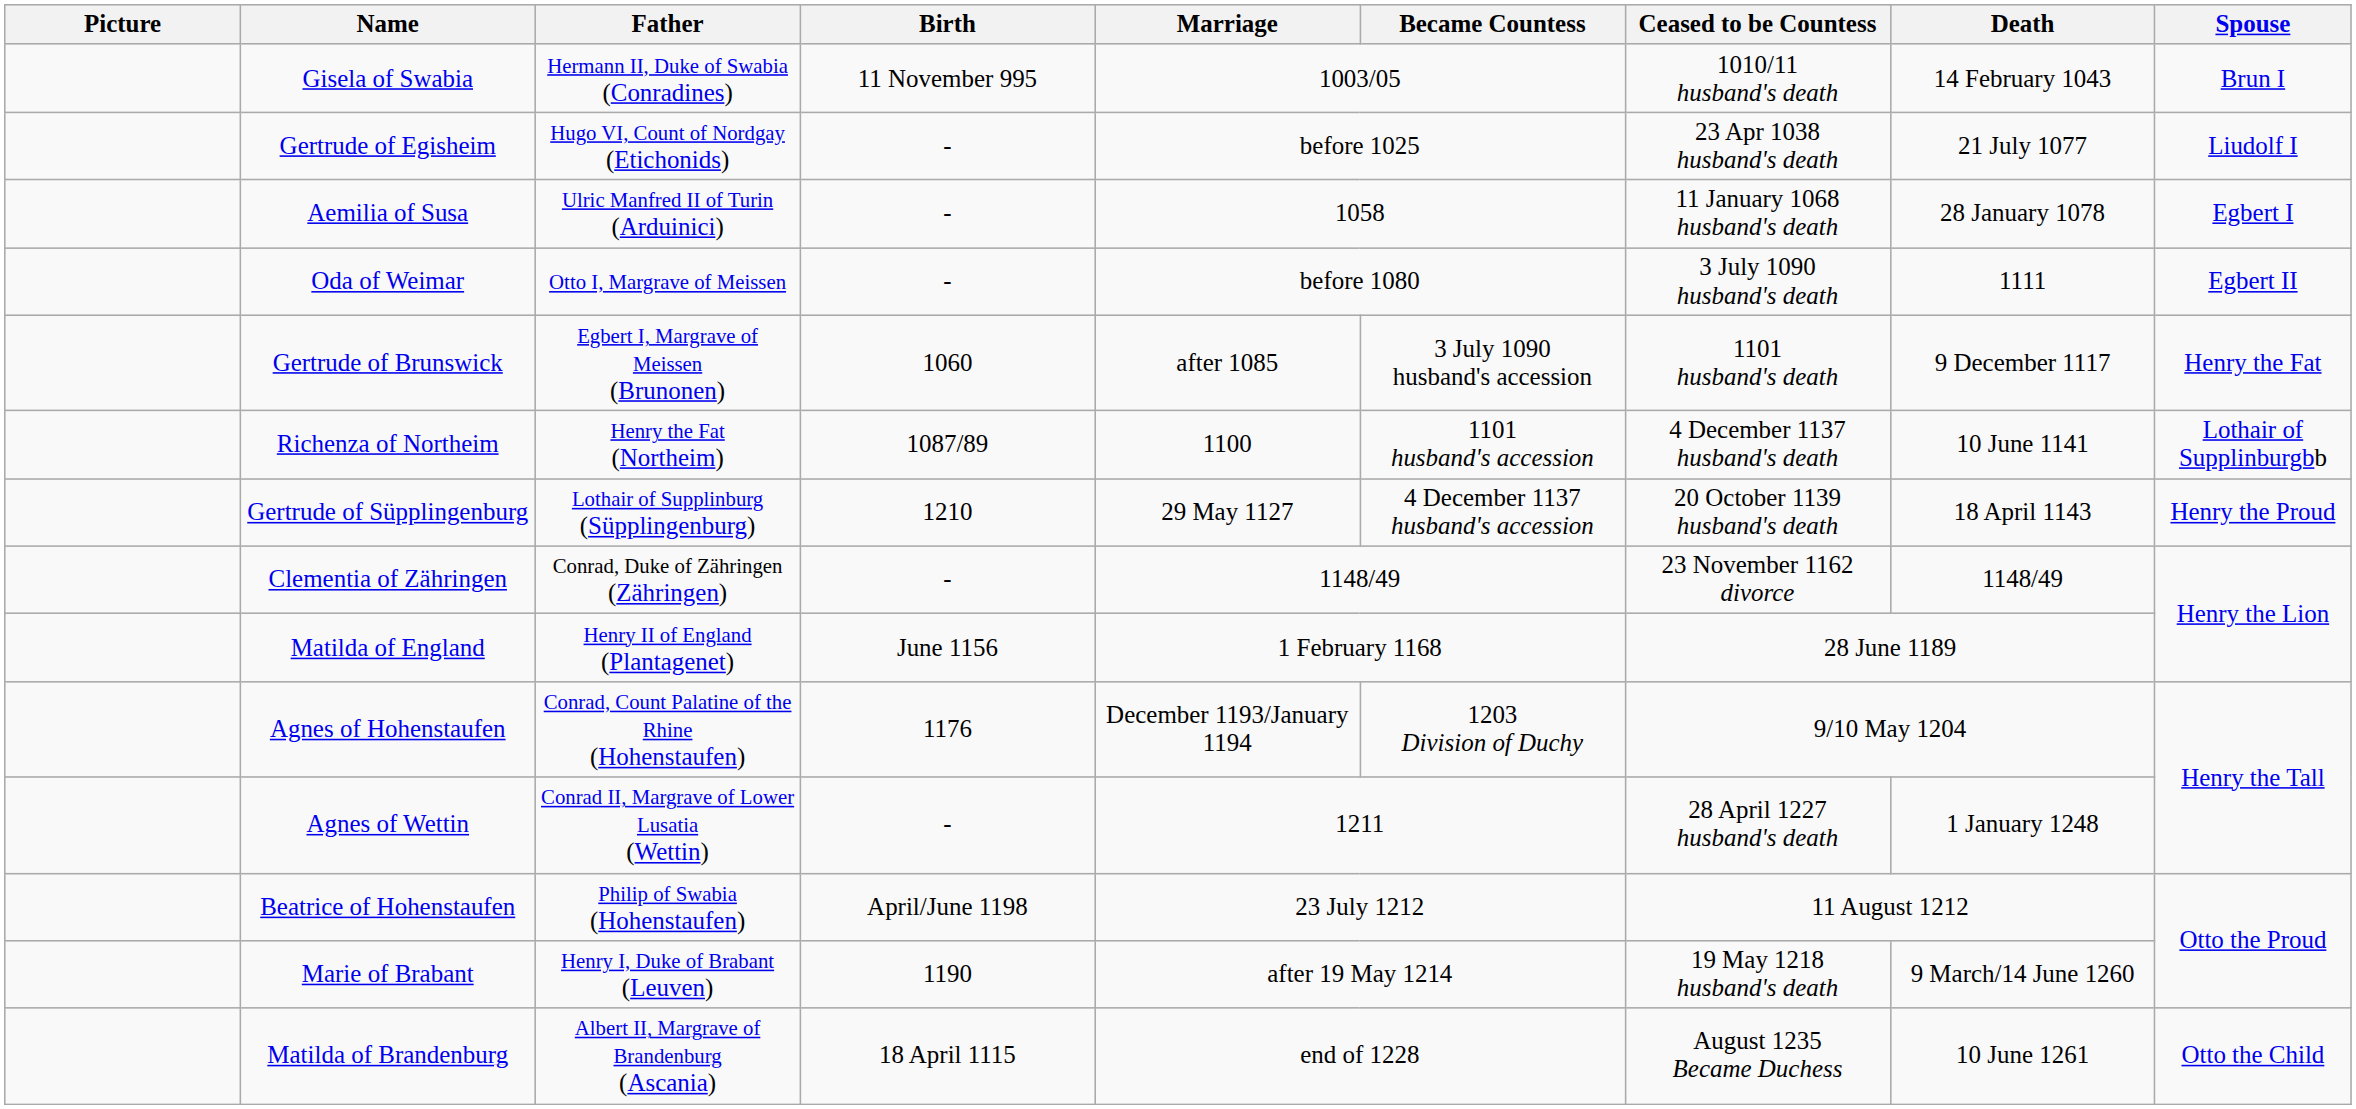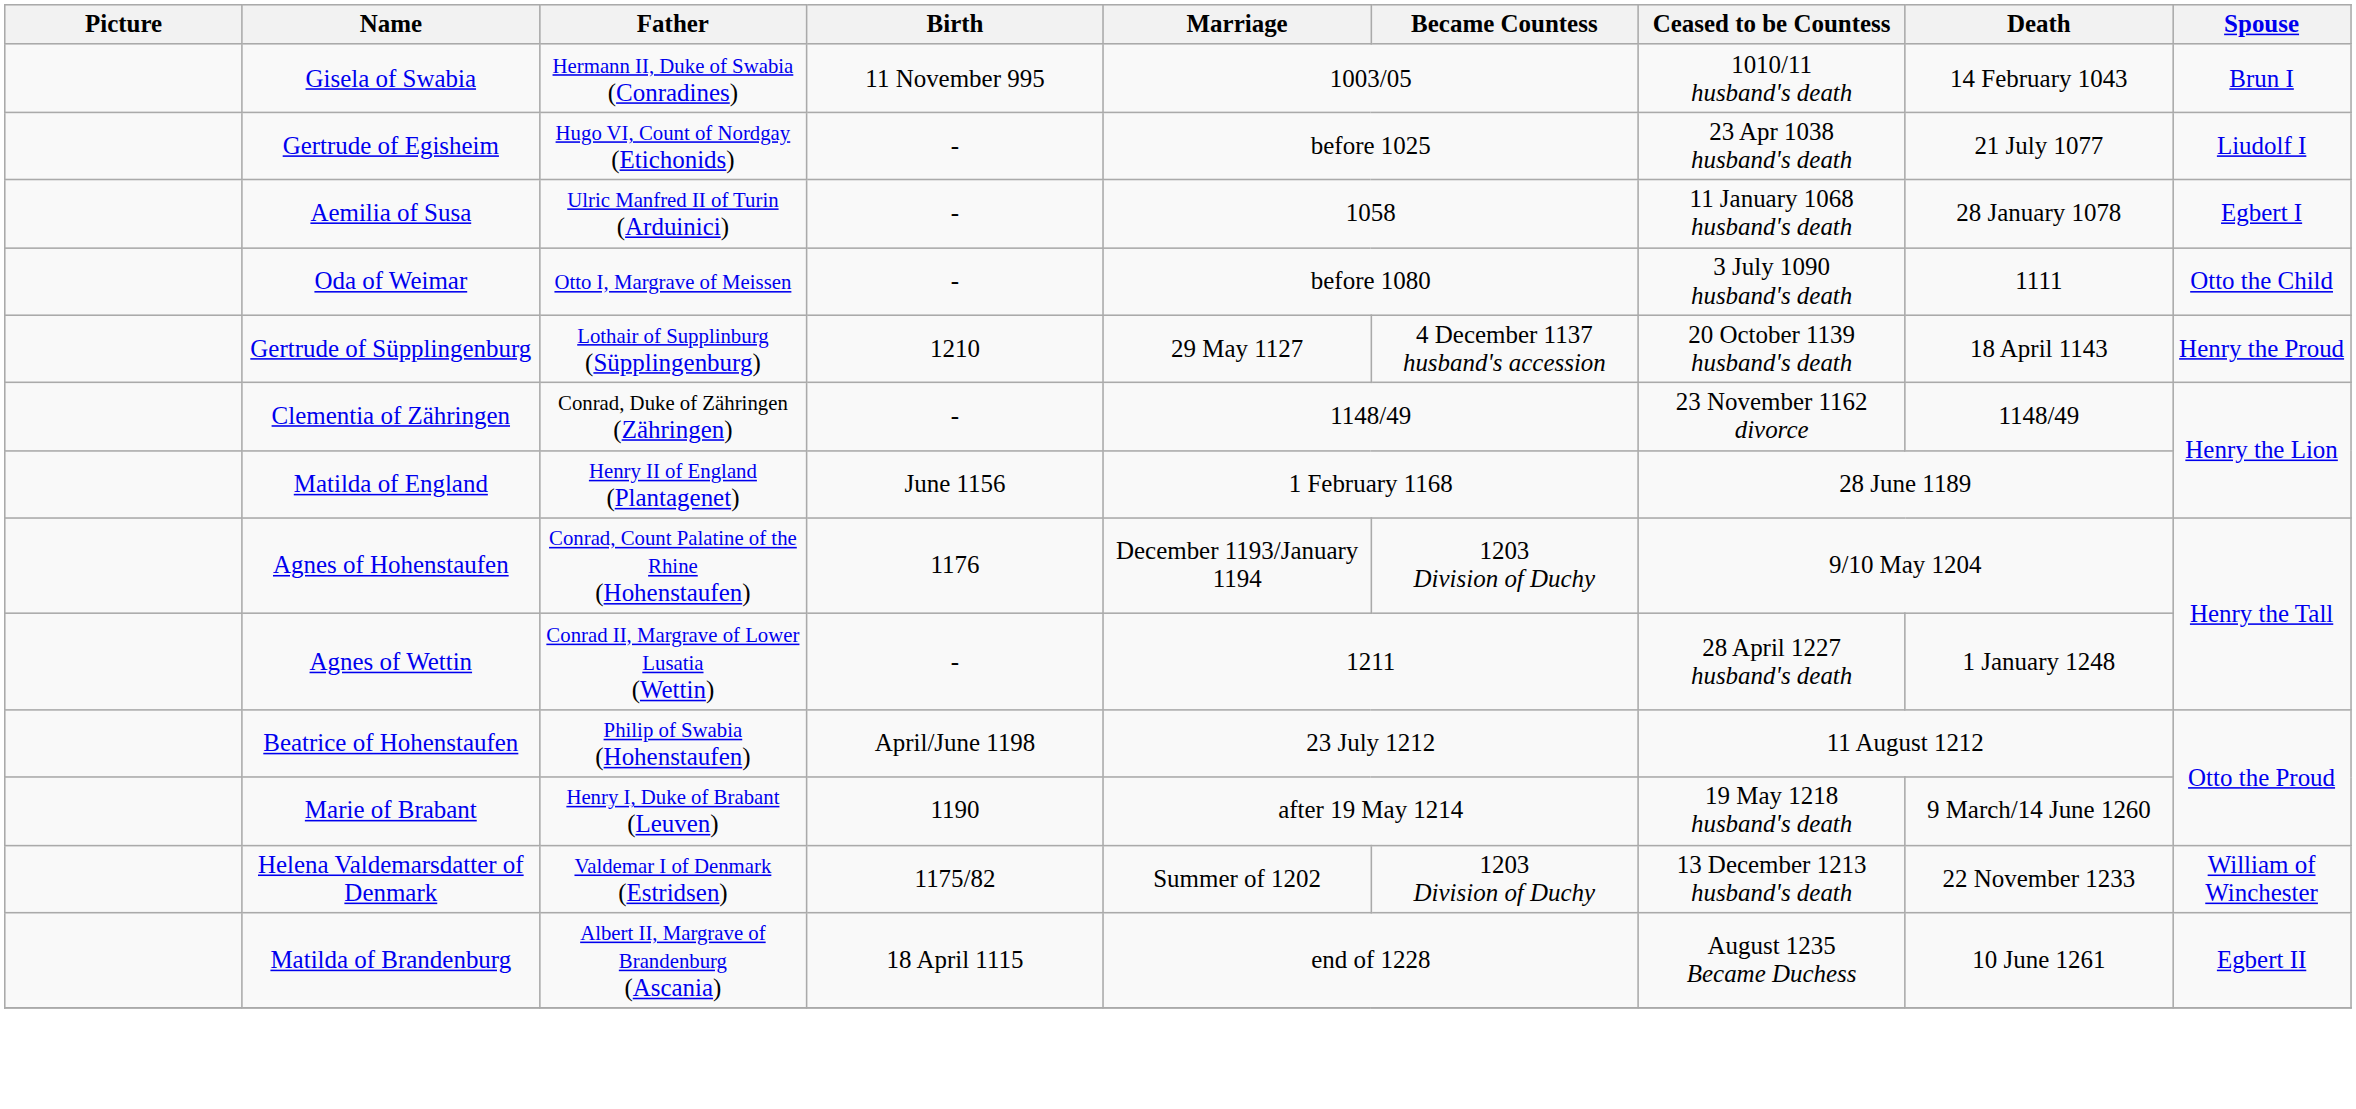Oda of Weimar | Spouse: Egbert II -> Otto the Child
- row: Gertrude of Brunswick | Egbert I, Margrave of Meissen (Brunonen) | 1060 | after 1085 | 3 July 1090 husband's accession | 1101 husband's death | 9 December 1117 | Henry the Fat
- row: Richenza of Northeim | Henry the Fat (Northeim) | 1087/89 | 1100 | 1101 husband's accession | 4 December 1137 husband's death | 10 June 1141 | Lothair of Supplinburgbb
+ row: Helena Valdemarsdatter of Denmark | Valdemar I of Denmark (Estridsen) | 1175/82 | Summer of 1202 | 1203 Division of Duchy | 13 December 1213 husband's death | 22 November 1233 | William of Winchester
Matilda of Brandenburg | Spouse: Otto the Child -> Egbert II
